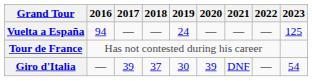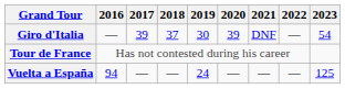rows swapped: Giro d'Italia <-> Vuelta a España
